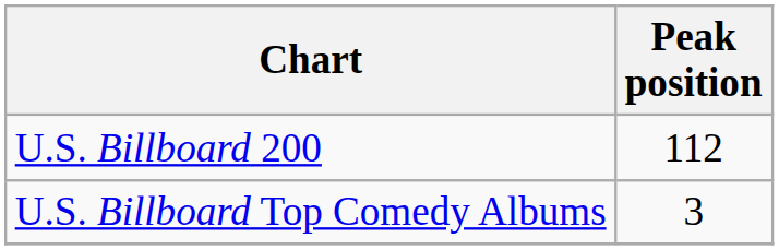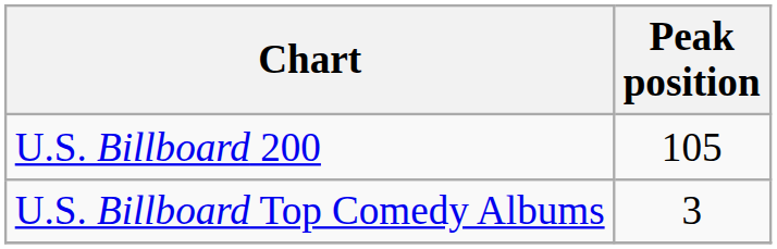U.S. Billboard 200 | Peak position: 112 -> 105
